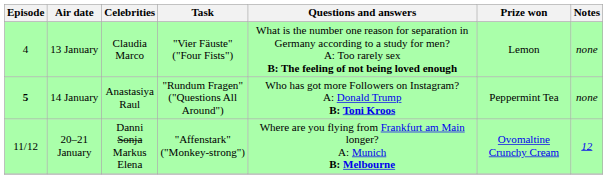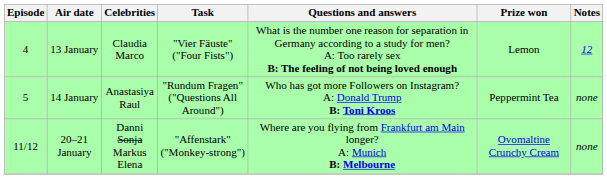13 January | Notes: none -> 12
14 January | Episode: bold -> normal
20–21 January | Notes: 12 -> none
